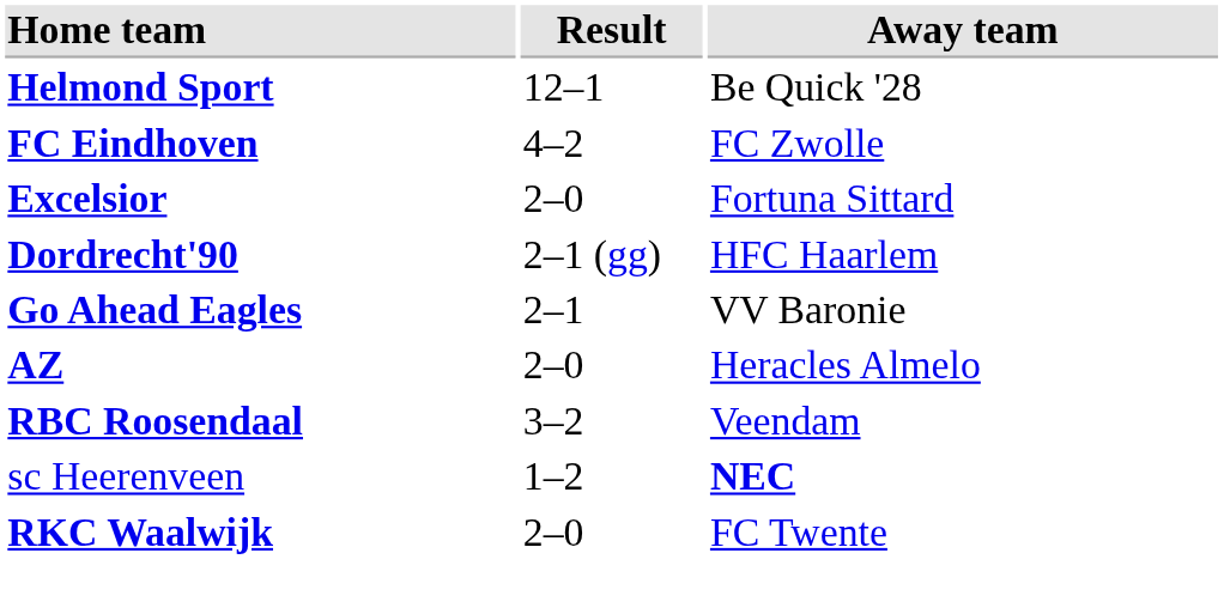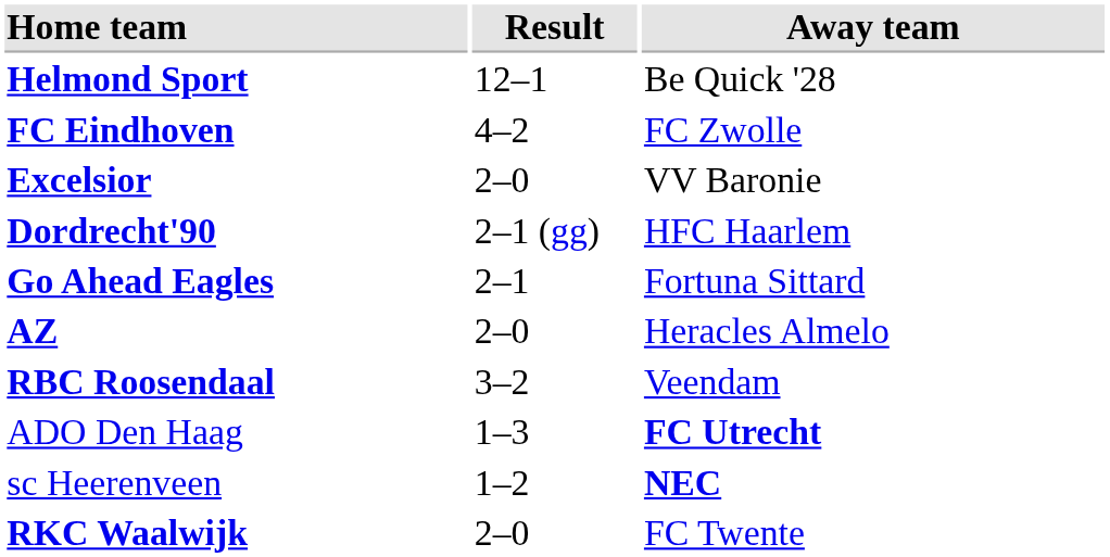Excelsior | Away team: Fortuna Sittard -> VV Baronie
Go Ahead Eagles | Away team: VV Baronie -> Fortuna Sittard
+ row: ADO Den Haag | 1–3 | FC Utrecht
